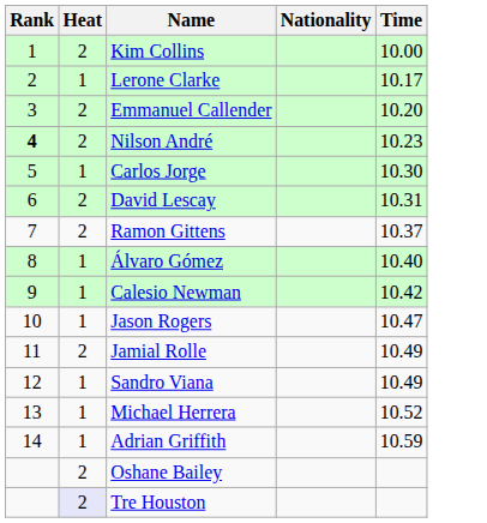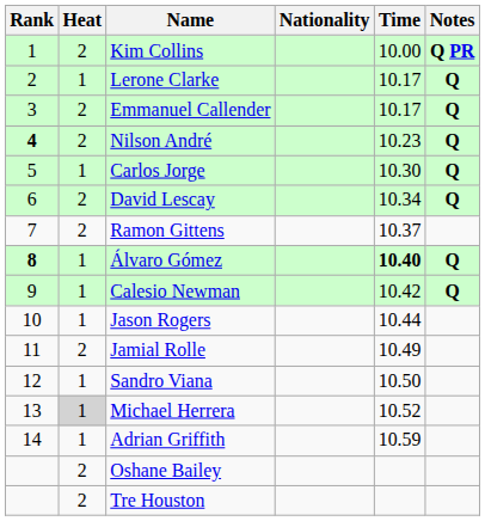+ column: Notes | Q PR | Q | Q | Q | Q | Q | Q | Q
Emmanuel Callender | Time: 10.20 -> 10.17
David Lescay | Time: 10.31 -> 10.34
Álvaro Gómez | Rank: normal -> bold
Álvaro Gómez | Time: normal -> bold
Jason Rogers | Time: 10.47 -> 10.44
Sandro Viana | Time: 10.49 -> 10.50
Michael Herrera | Heat: no background -> lightgrey background
Tre Houston | Heat: lavender background -> no background
